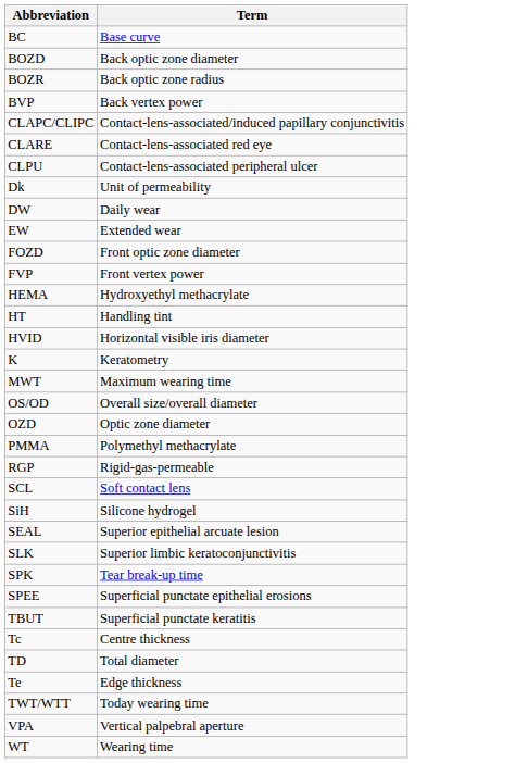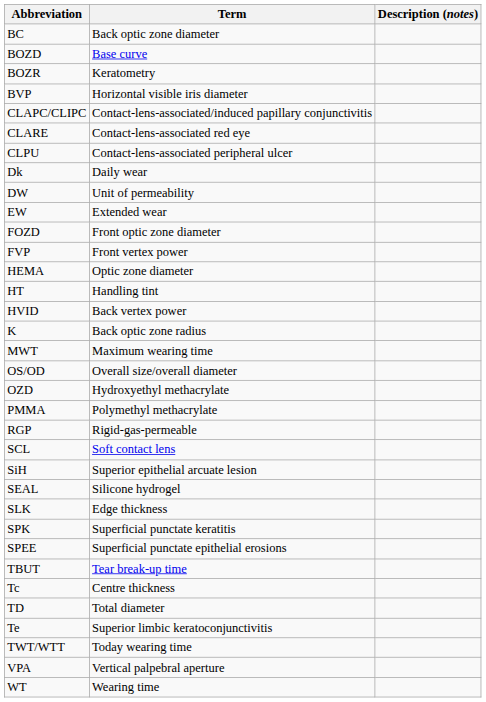+ column: Description (notes)
BC | Term: Base curve -> Back optic zone diameter
BOZD | Term: Back optic zone diameter -> Base curve
BOZR | Term: Back optic zone radius -> Keratometry
BVP | Term: Back vertex power -> Horizontal visible iris diameter
Dk | Term: Unit of permeability -> Daily wear
DW | Term: Daily wear -> Unit of permeability
HEMA | Term: Hydroxyethyl methacrylate -> Optic zone diameter
HVID | Term: Horizontal visible iris diameter -> Back vertex power
K | Term: Keratometry -> Back optic zone radius
OZD | Term: Optic zone diameter -> Hydroxyethyl methacrylate
SiH | Term: Silicone hydrogel -> Superior epithelial arcuate lesion
SEAL | Term: Superior epithelial arcuate lesion -> Silicone hydrogel
SLK | Term: Superior limbic keratoconjunctivitis -> Edge thickness
SPK | Term: Tear break-up time -> Superficial punctate keratitis
TBUT | Term: Superficial punctate keratitis -> Tear break-up time
Te | Term: Edge thickness -> Superior limbic keratoconjunctivitis
